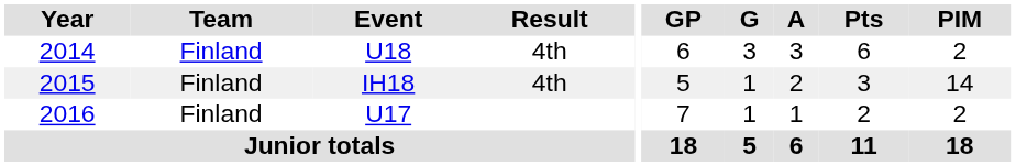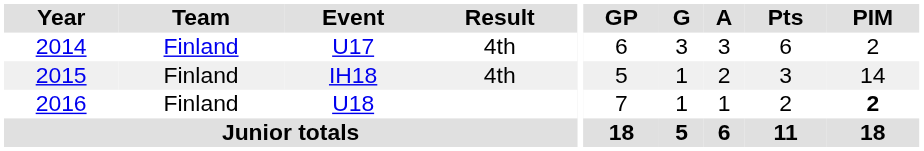2014 | Event: U18 -> U17
2016 | Event: U17 -> U18
2016 | PIM: normal -> bold
